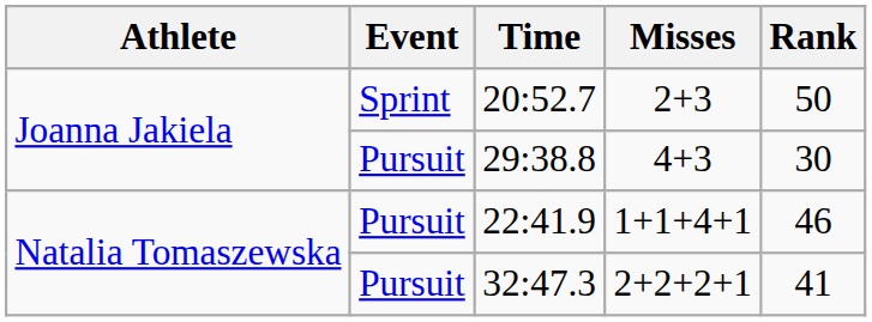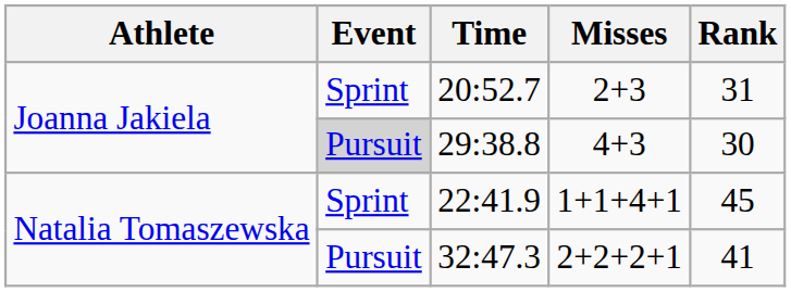20:52.7 | Rank: 50 -> 31
29:38.8 | Event: no background -> lightgrey background
22:41.9 | Event: Pursuit -> Sprint
22:41.9 | Rank: 46 -> 45
